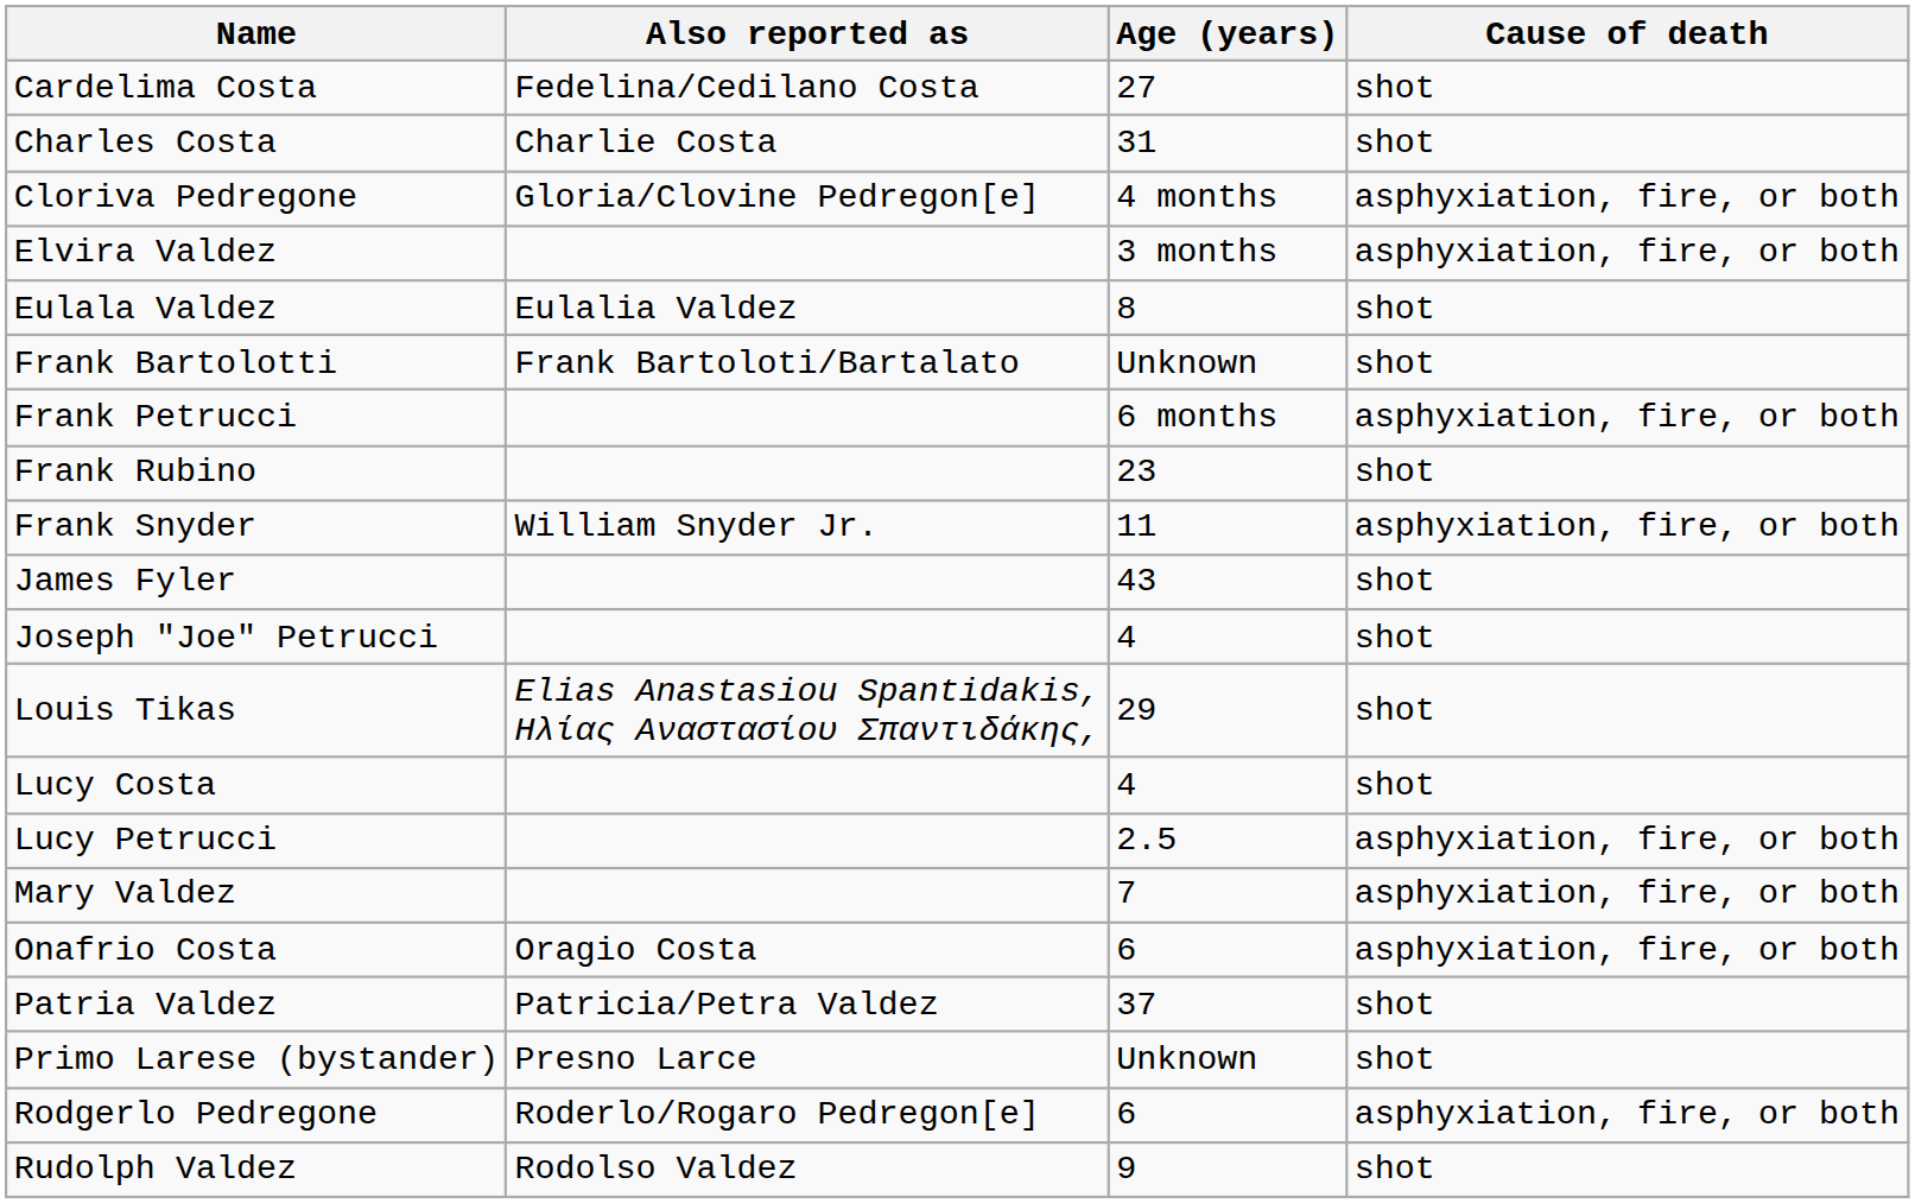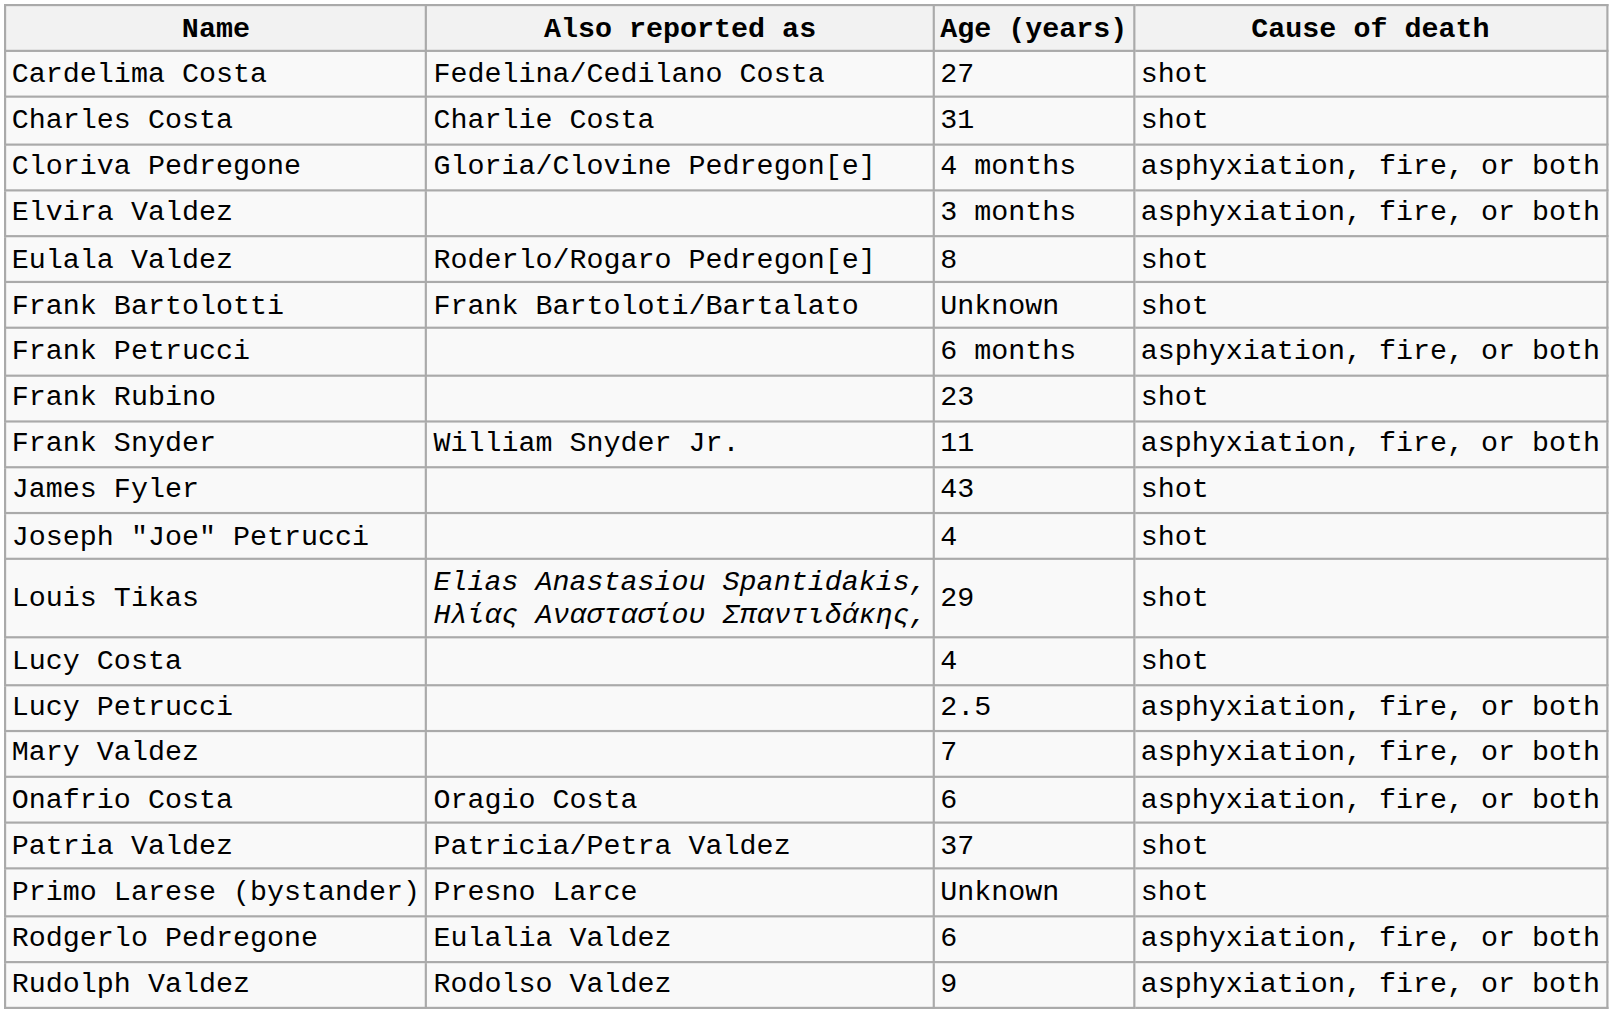Eulala Valdez | Also reported as: Eulalia Valdez -> Roderlo/Rogaro Pedregon[e]
Rodgerlo Pedregone | Also reported as: Roderlo/Rogaro Pedregon[e] -> Eulalia Valdez
Rudolph Valdez | Cause of death: shot -> asphyxiation, fire, or both
